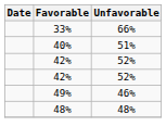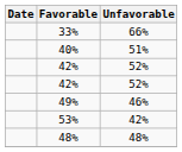+ row: 53% | 42%
